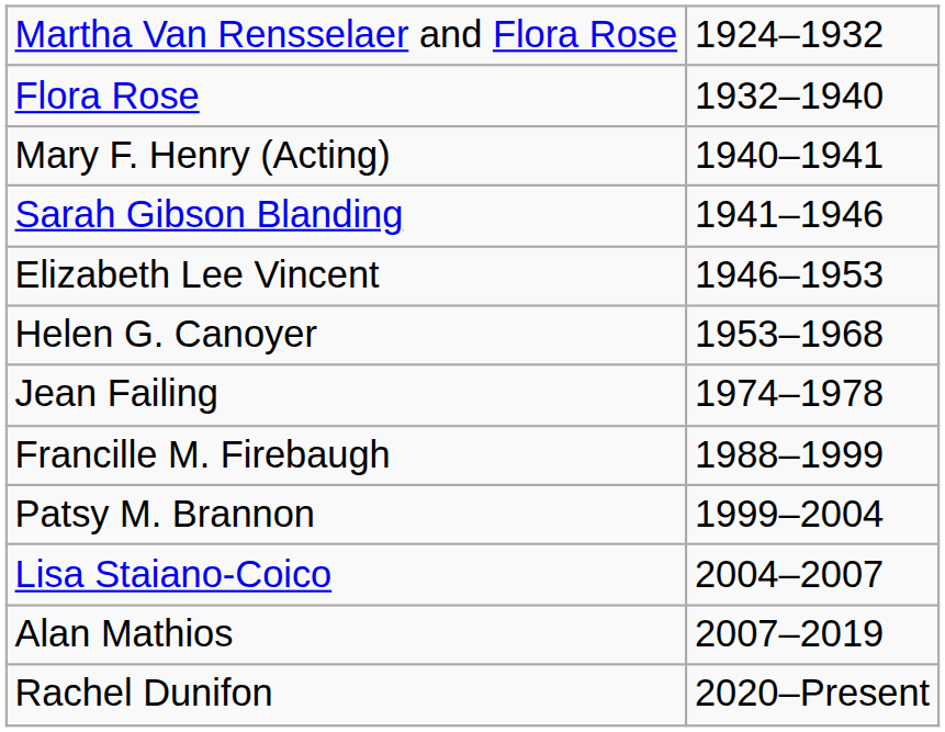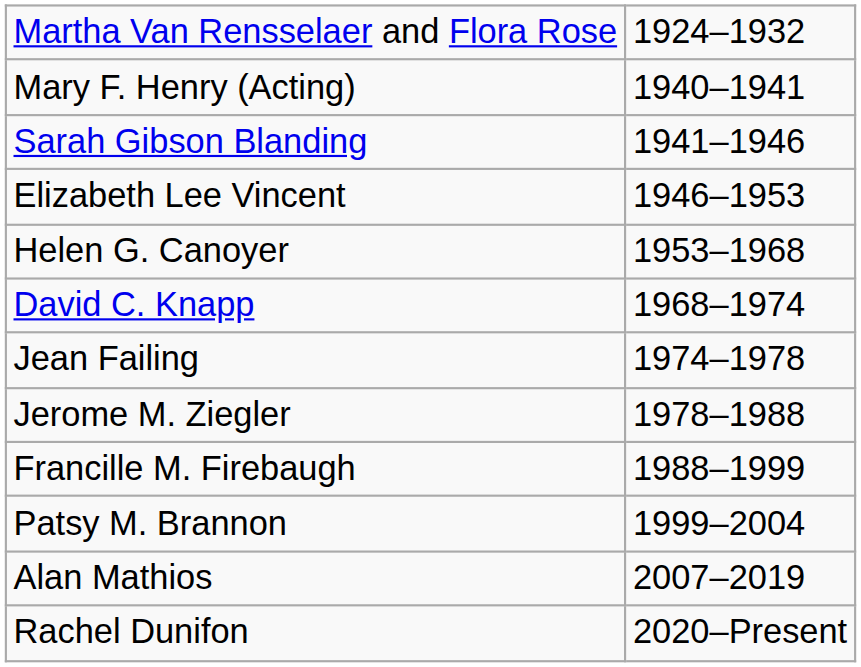- row: Flora Rose | 1932–1940
+ row: David C. Knapp | 1968–1974
+ row: Jerome M. Ziegler | 1978–1988
- row: Lisa Staiano-Coico | 2004–2007
